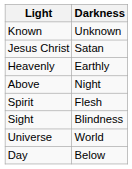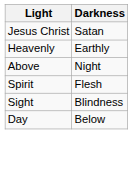- row: Known | Unknown
- row: Universe | World
